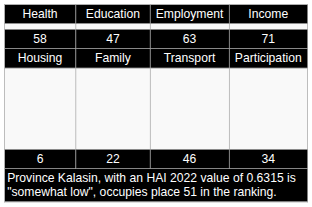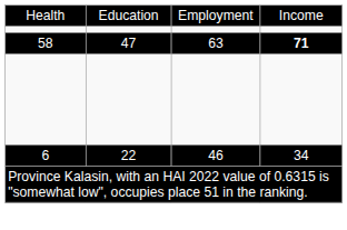58 | column 4: normal -> bold
- row: Housing | Family | Transport | Participation
